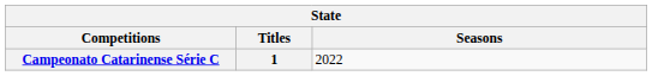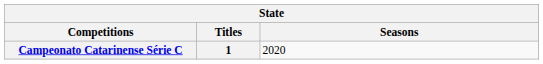Campeonato Catarinense Série C | Seasons: 2022 -> 2020
